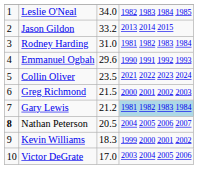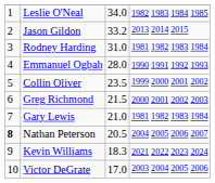Emmanuel Ogbah | column 3: 29.6 -> 28.0
Collin Oliver | column 4: 2021 2022 2023 2024 -> 1999 2000 2001 2002
Gary Lewis | column 3: 21.2 -> 21.0
Gary Lewis | column 4: lightblue background -> no background
Kevin Williams | column 4: 1999 2000 2001 2002 -> 2021 2022 2023 2024
